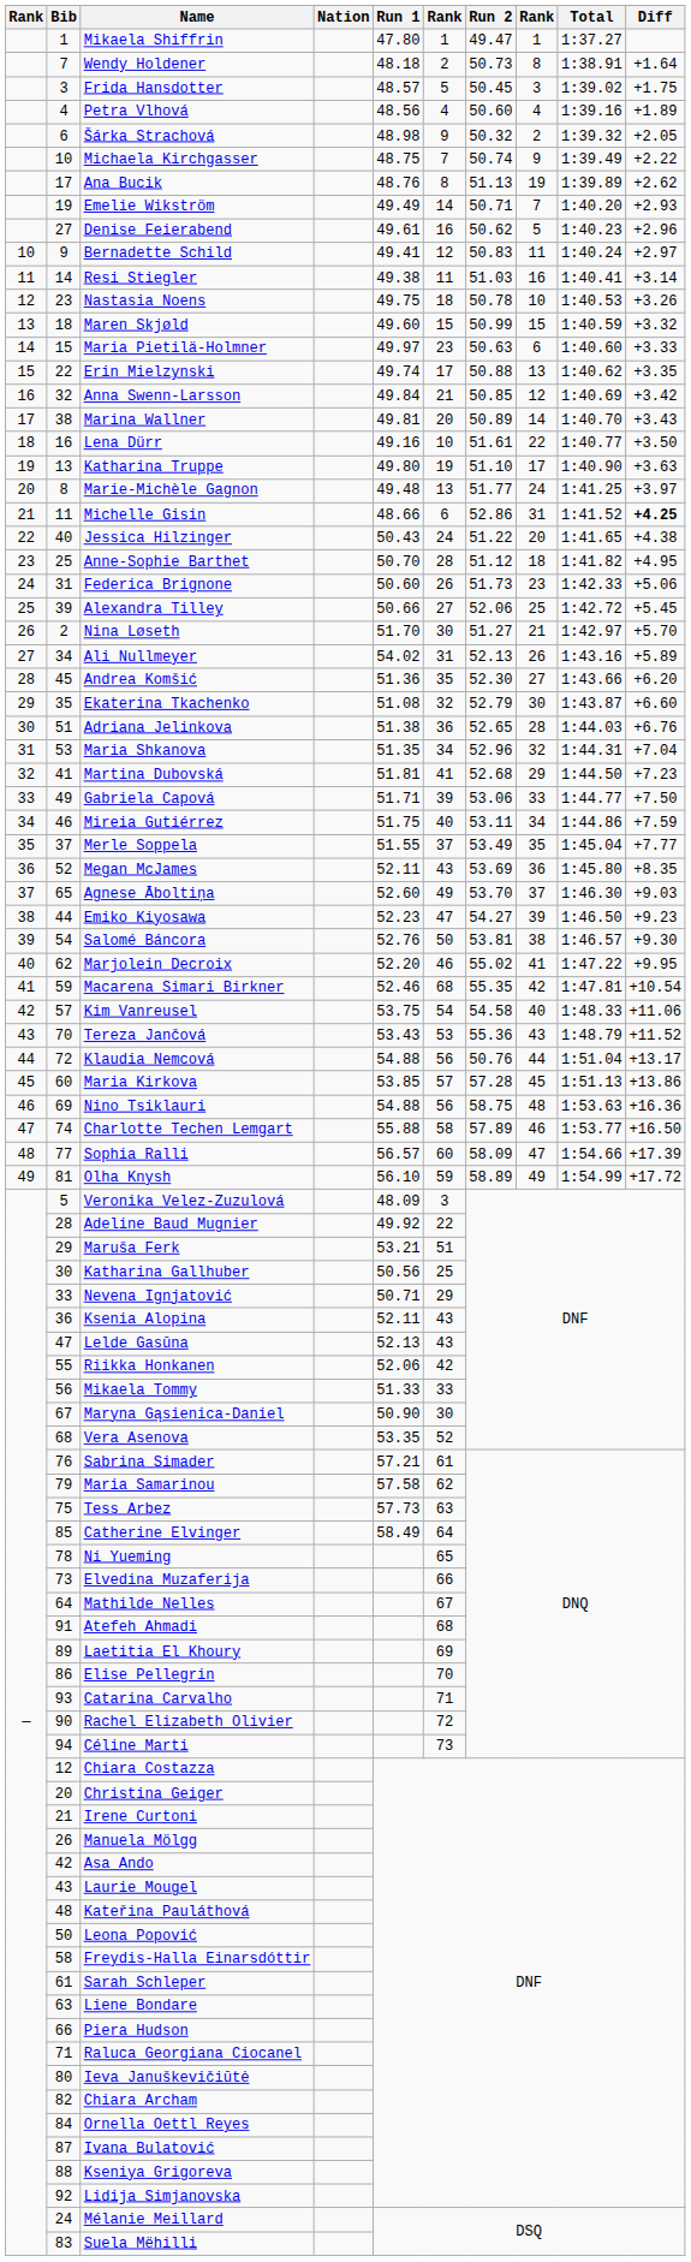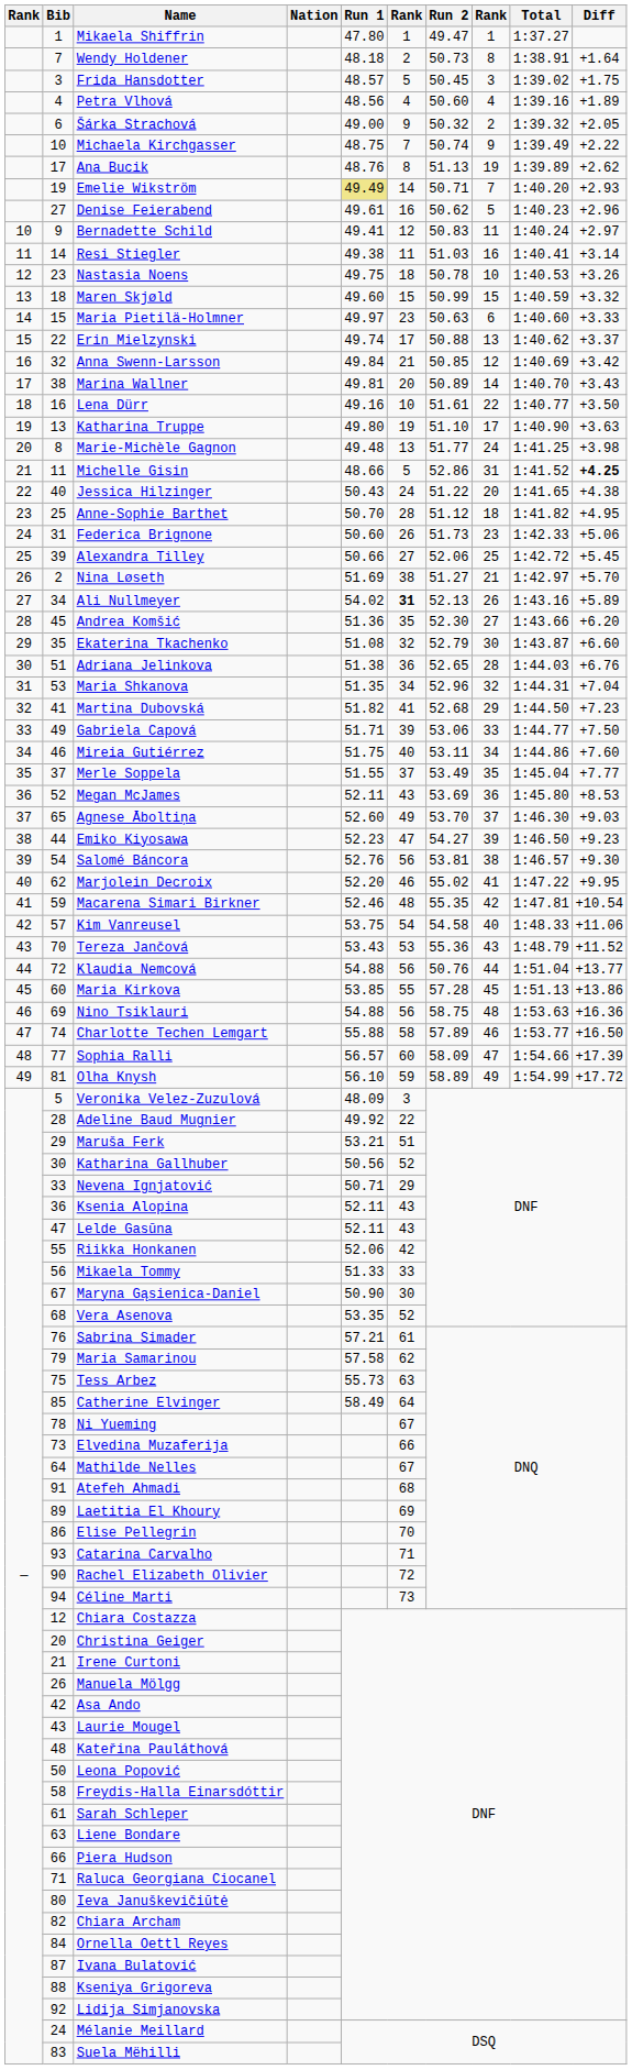Šárka Strachová | Run 1: 48.98 -> 49.00
Emelie Wikström | Run 1: no background -> khaki background
Erin Mielzynski | Diff: +3.35 -> +3.37
Marie-Michèle Gagnon | Diff: +3.97 -> +3.98
Michelle Gisin | column 6: 6 -> 5
Nina Løseth | Run 1: 51.70 -> 51.69
Nina Løseth | column 6: 30 -> 38
Ali Nullmeyer | column 6: normal -> bold
Martina Dubovská | Run 1: 51.81 -> 51.82
Mireia Gutiérrez | Diff: +7.59 -> +7.60
Megan McJames | Diff: +8.35 -> +8.53
Salomé Báncora | column 6: 50 -> 56
Macarena Simari Birkner | column 6: 68 -> 48
Klaudia Nemcová | Diff: +13.17 -> +13.77
Maria Kirkova | column 6: 57 -> 55
Katharina Gallhuber | column 6: 25 -> 52
Lelde Gasūna | Run 1: 52.13 -> 52.11
Tess Arbez | Run 1: 57.73 -> 55.73
Ni Yueming | column 6: 65 -> 67
